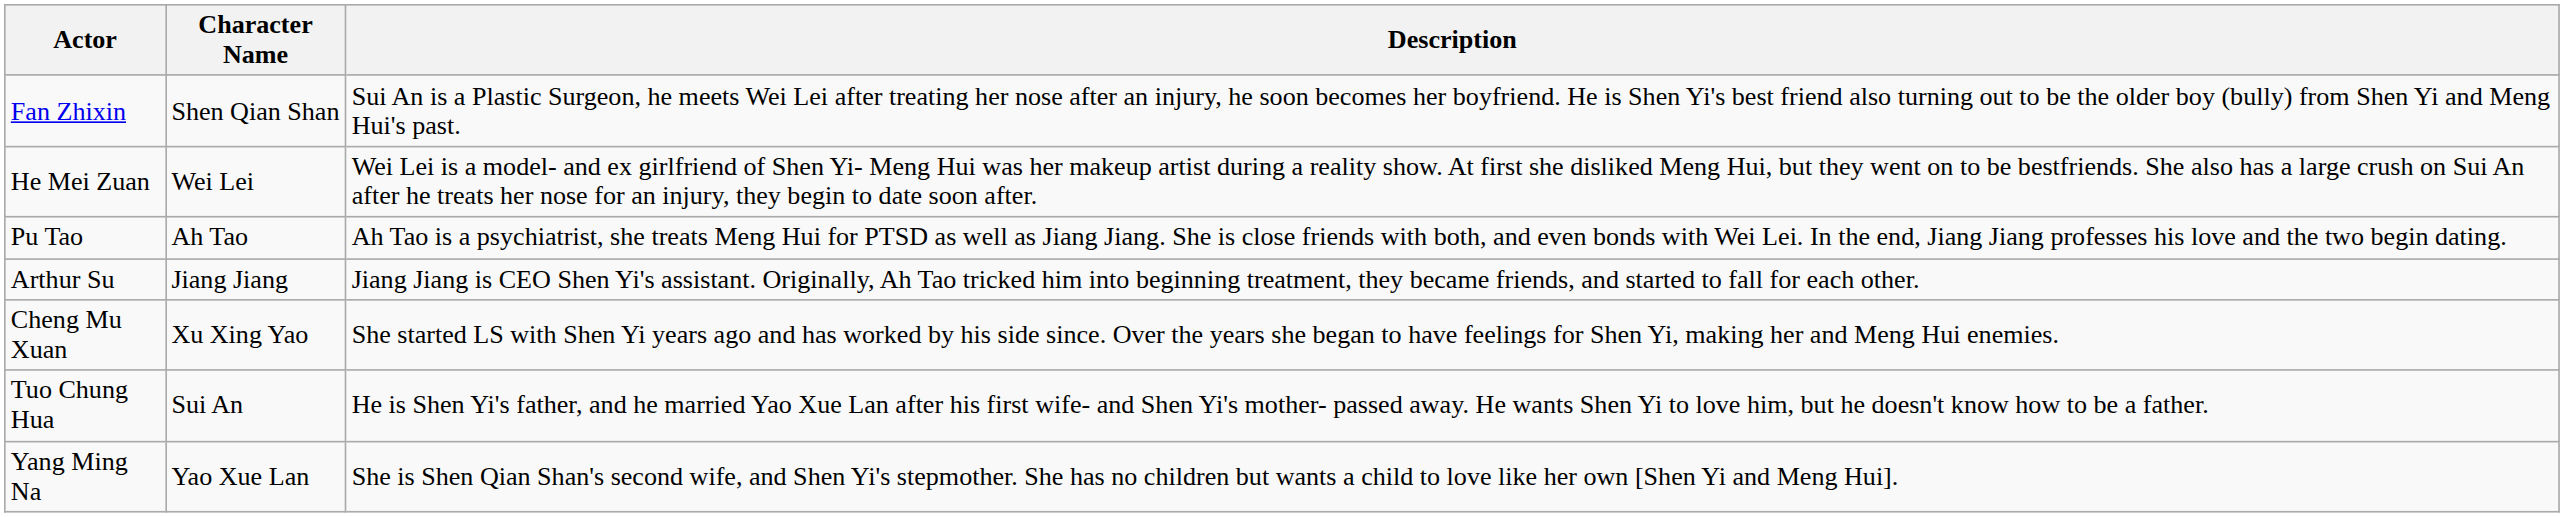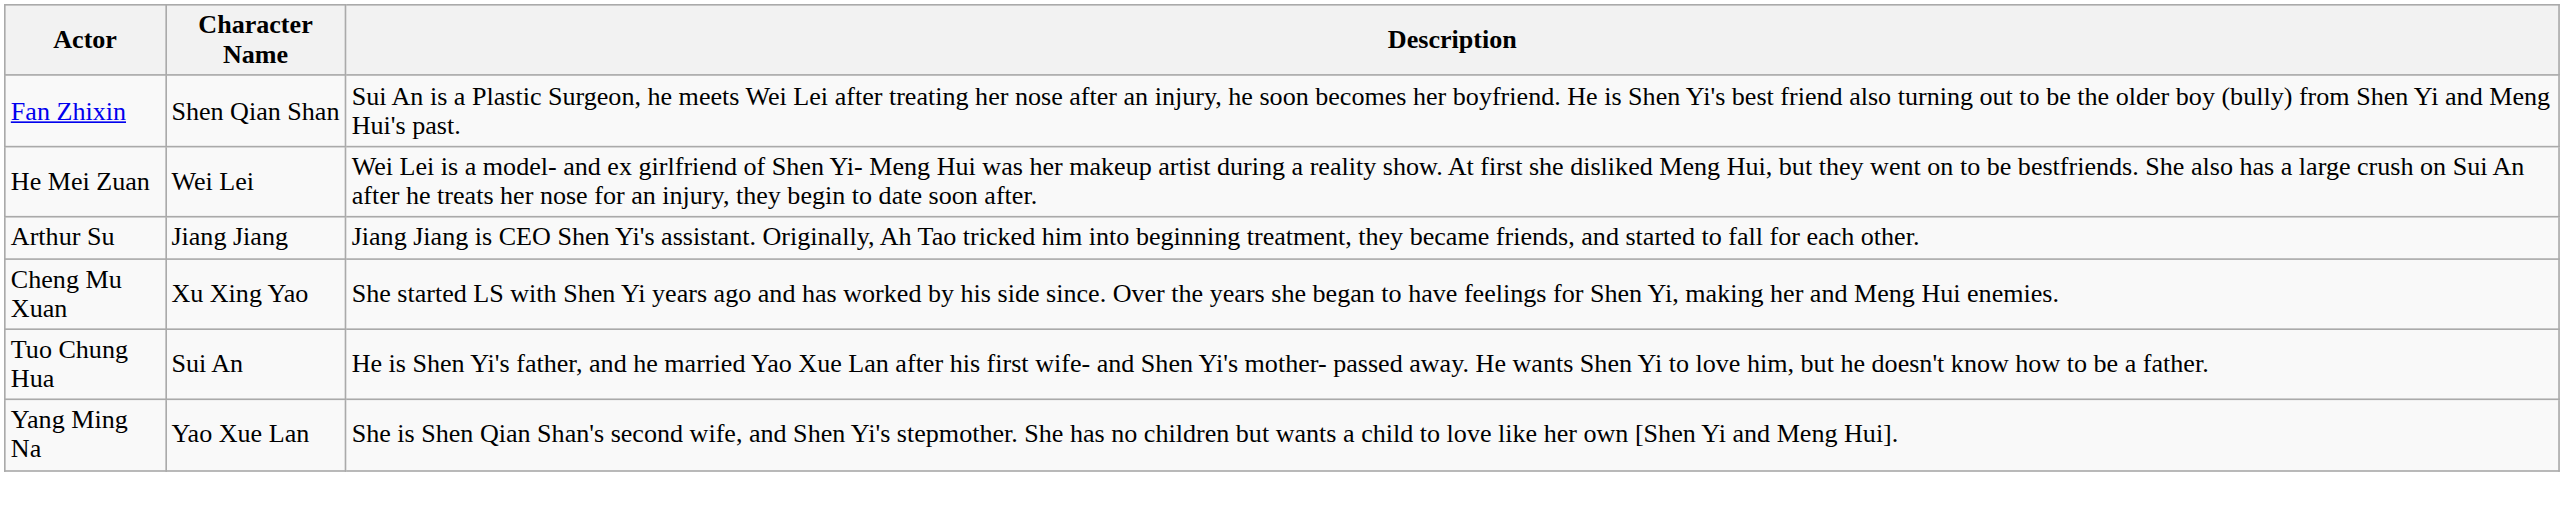- row: Pu Tao | Ah Tao | Ah Tao is a psychiatrist, she treats Meng Hui for PTSD as well as Jiang Jiang. She is close friends with both, and even bonds with Wei Lei. In the end, Jiang Jiang professes his love and the two begin dating.
